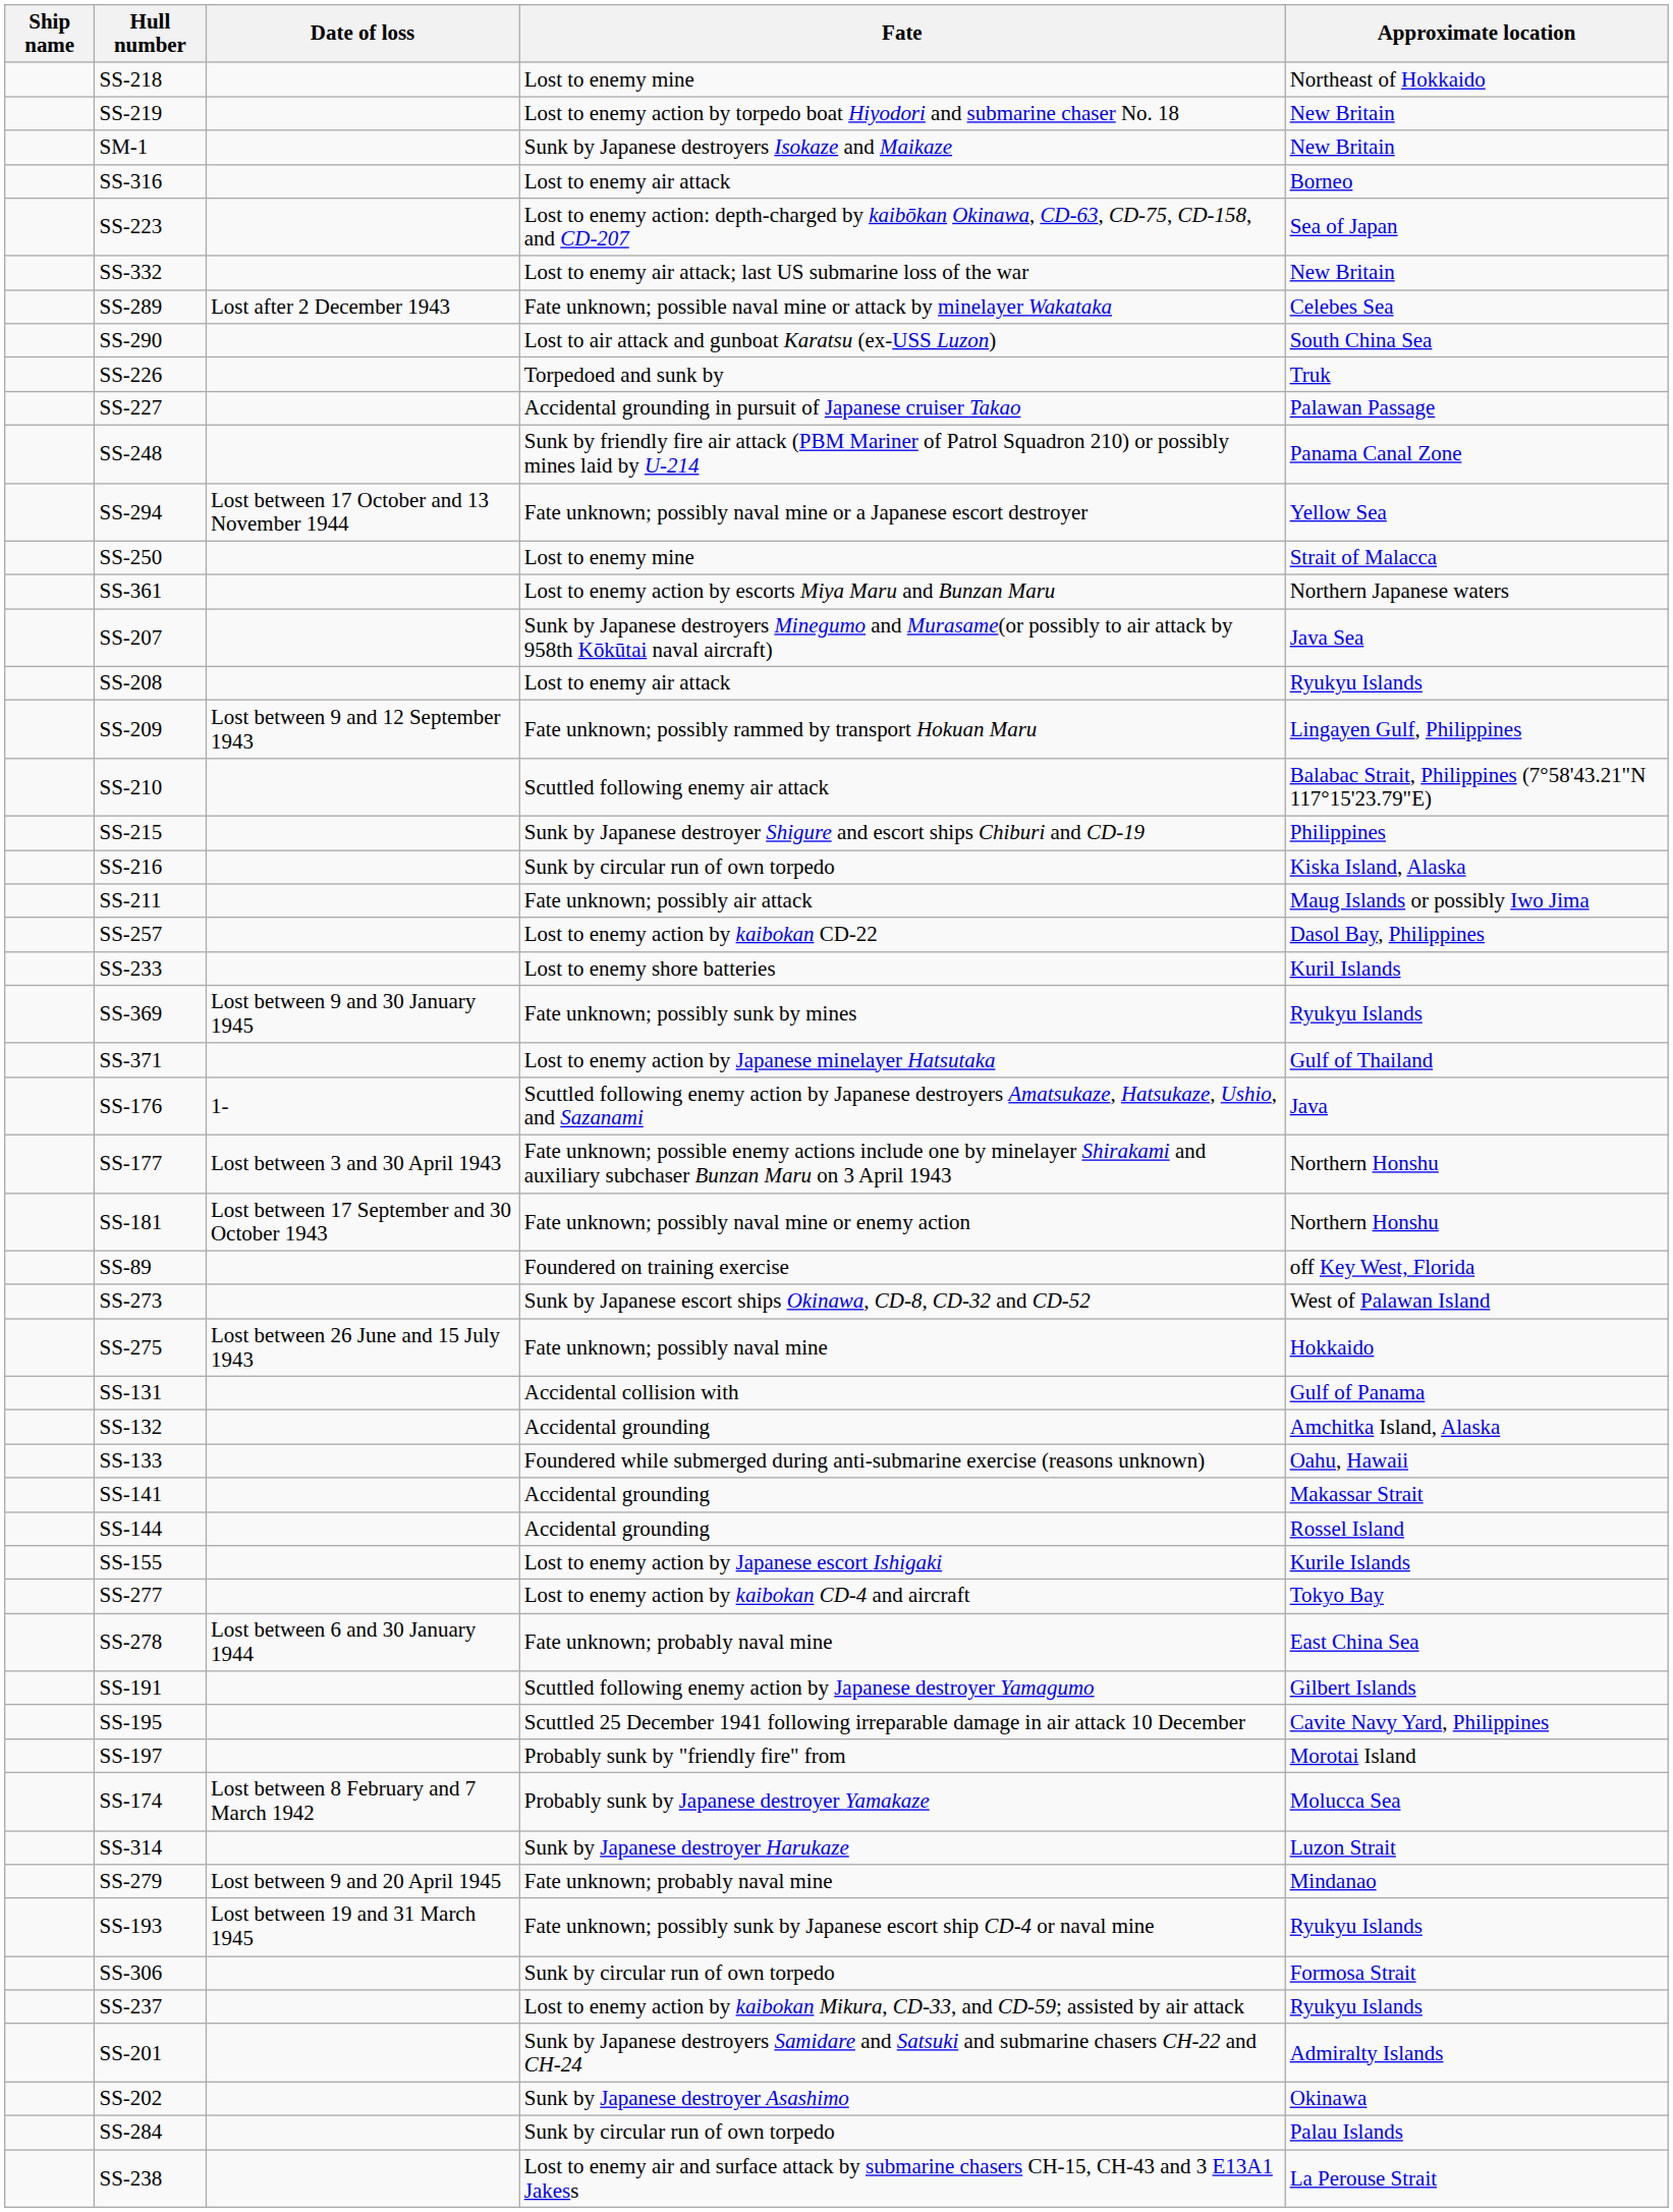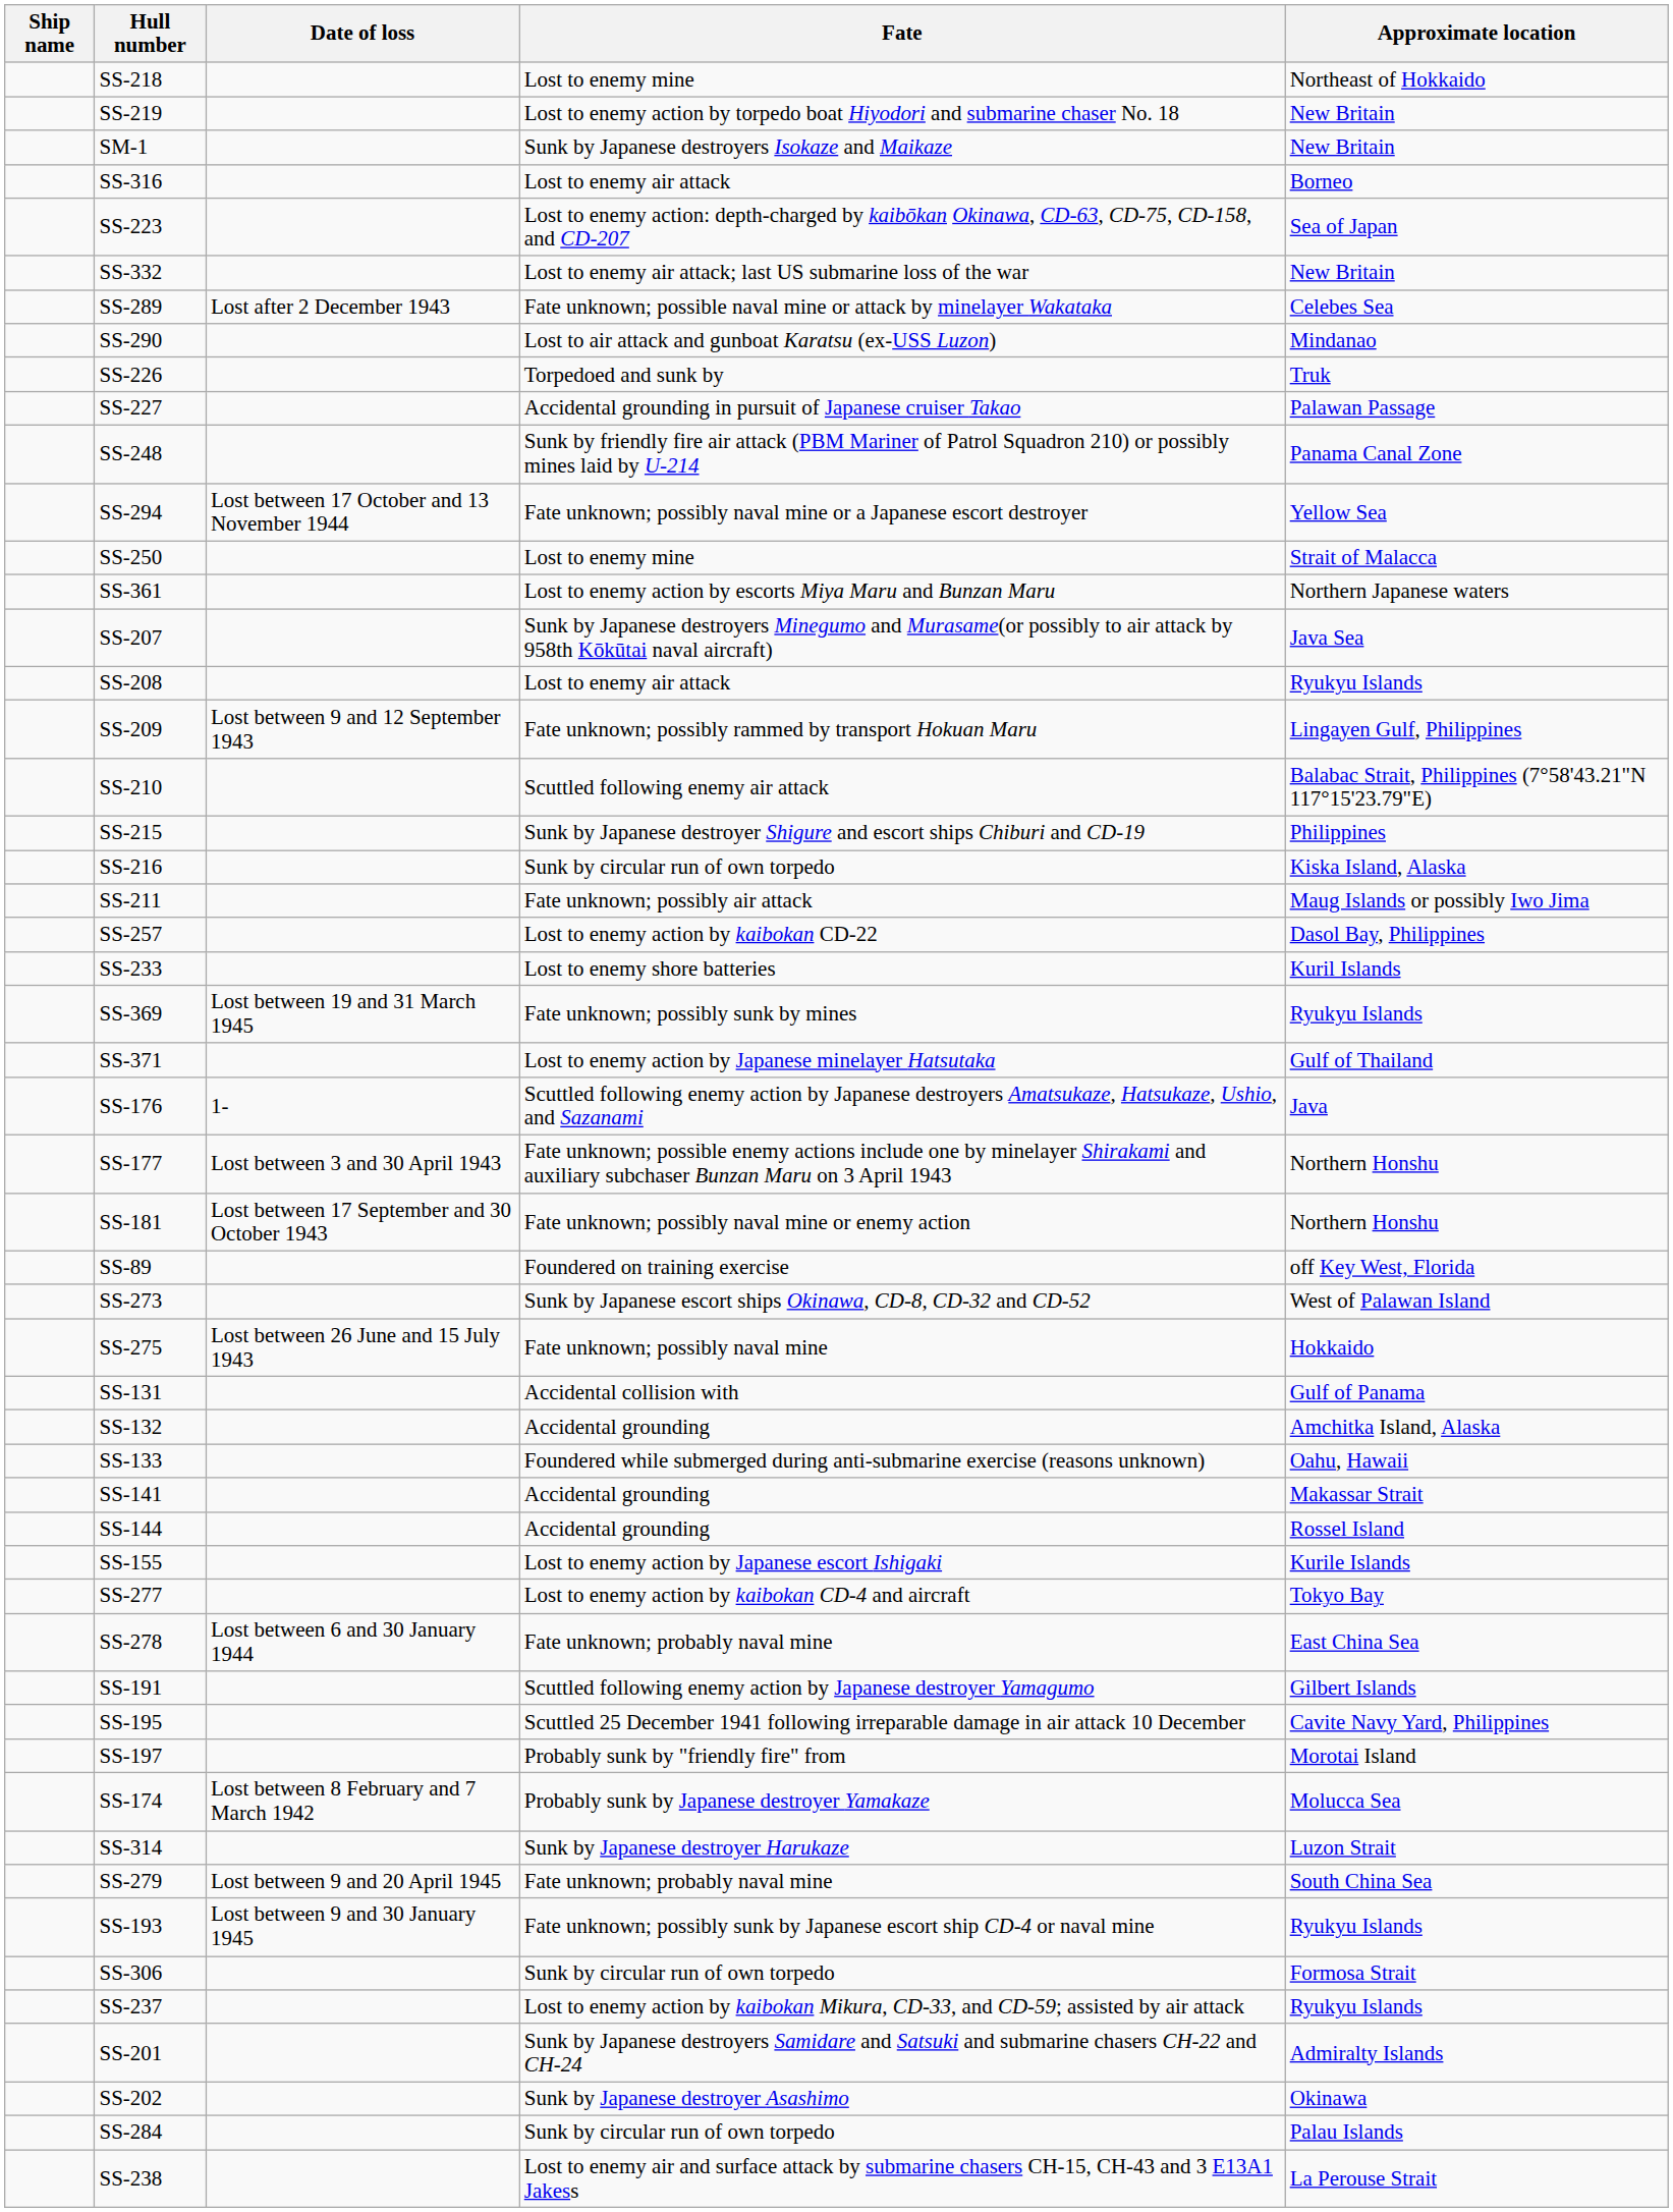SS-290 | Approximate location: South China Sea -> Mindanao
SS-369 | Date of loss: Lost between 9 and 30 January 1945 -> Lost between 19 and 31 March 1945
SS-279 | Approximate location: Mindanao -> South China Sea
SS-193 | Date of loss: Lost between 19 and 31 March 1945 -> Lost between 9 and 30 January 1945
